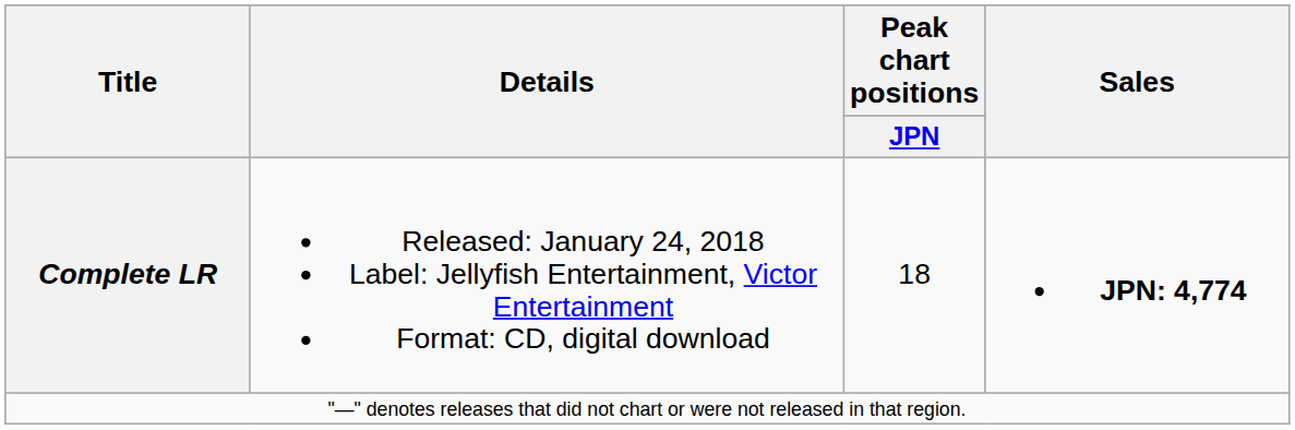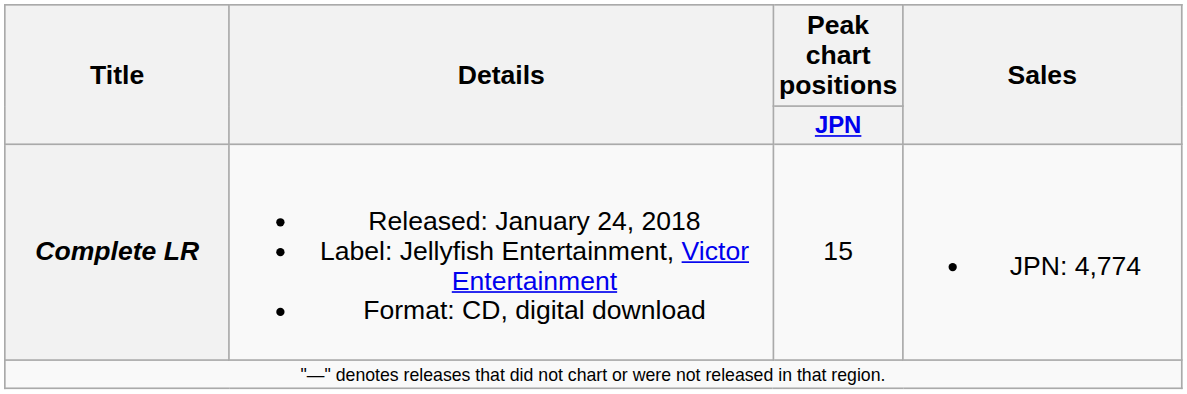Complete LR | Peak chart positions / JPN: 18 -> 15
Complete LR | Sales: bold -> normal
